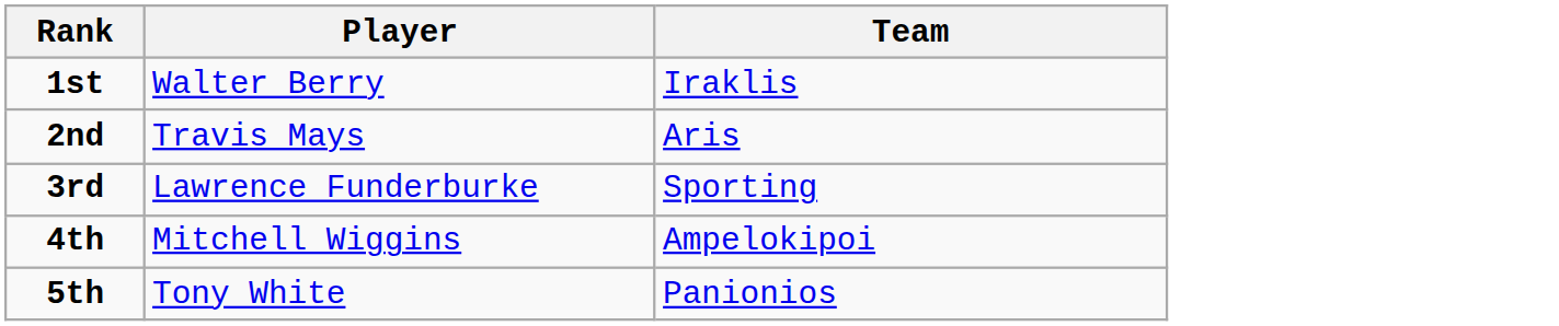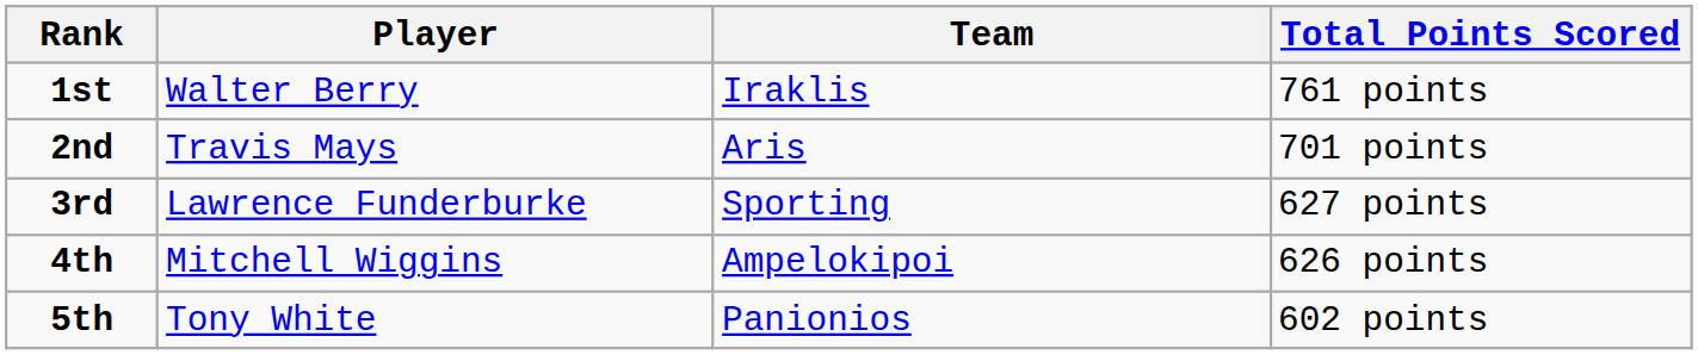+ column: Total Points Scored | 761 points | 701 points | 627 points | 626 points | 602 points
